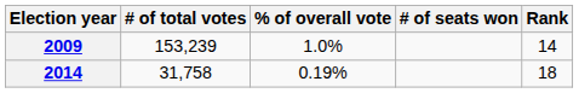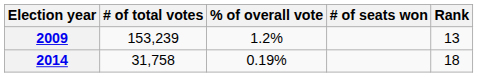2009 | % of overall vote: 1.0% -> 1.2%
2009 | Rank: 14 -> 13
